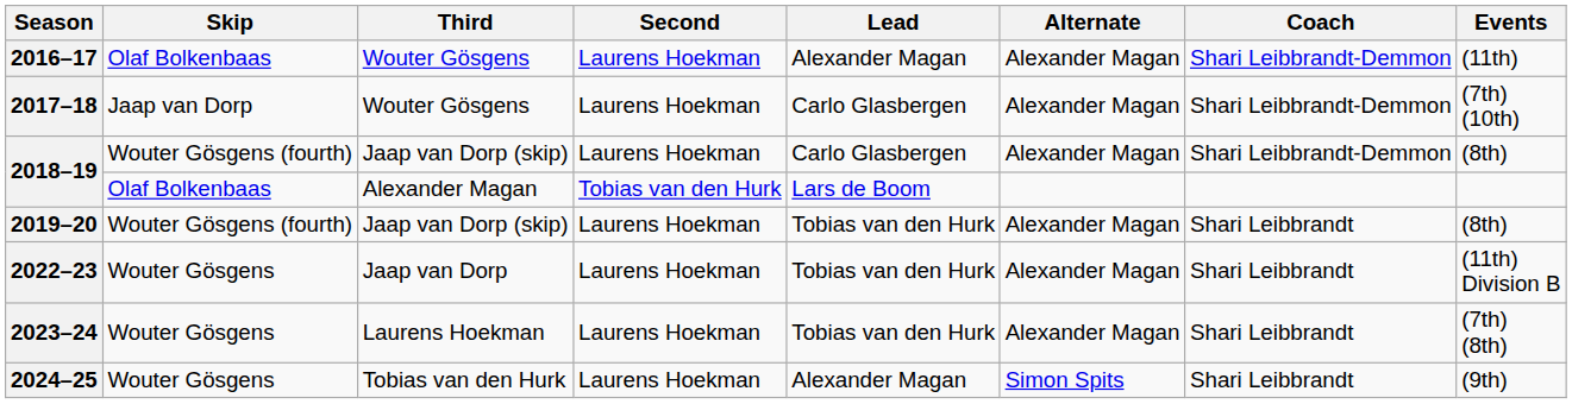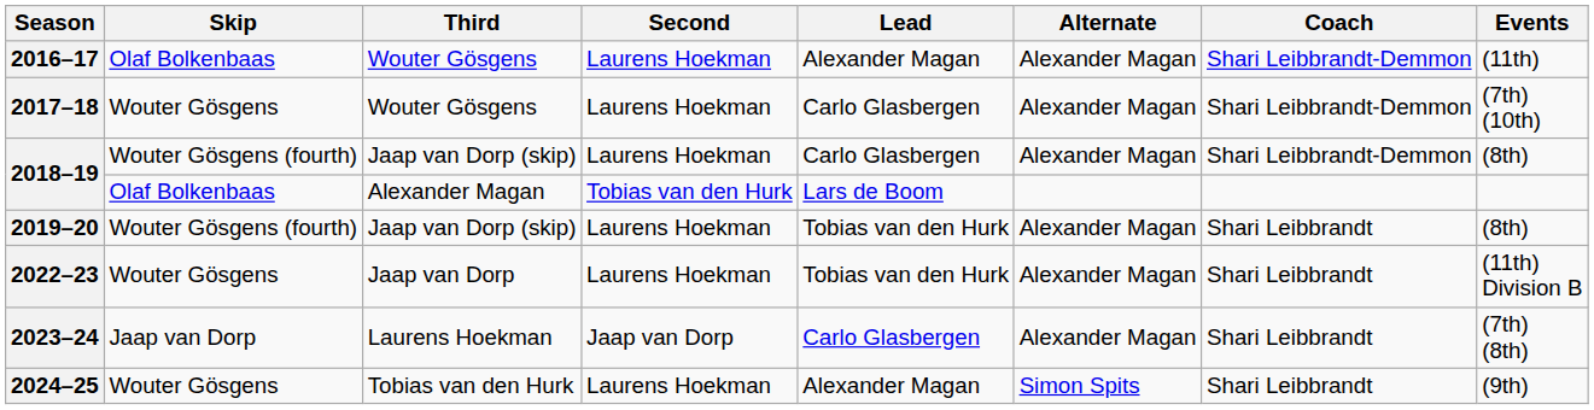2017–18 | Skip: Jaap van Dorp -> Wouter Gösgens
2023–24 | Skip: Wouter Gösgens -> Jaap van Dorp
2023–24 | Second: Laurens Hoekman -> Jaap van Dorp
2023–24 | Lead: Tobias van den Hurk -> Carlo Glasbergen
